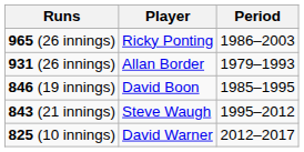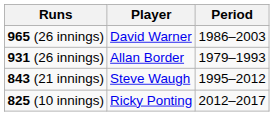965 (26 innings) | Player: Ricky Ponting -> David Warner
- row: 846 (19 innings) | David Boon | 1985–1995
825 (10 innings) | Player: David Warner -> Ricky Ponting
